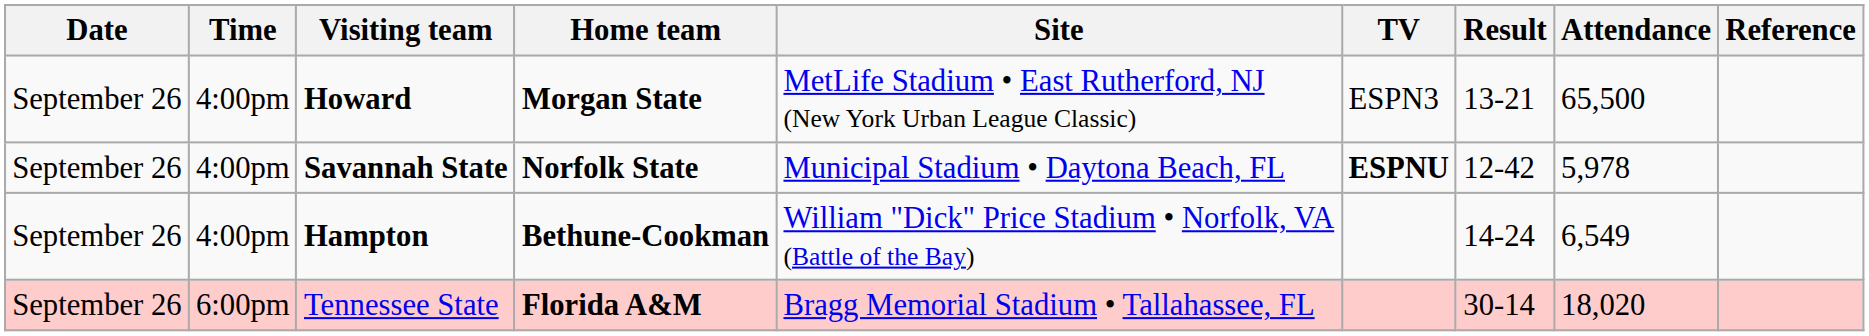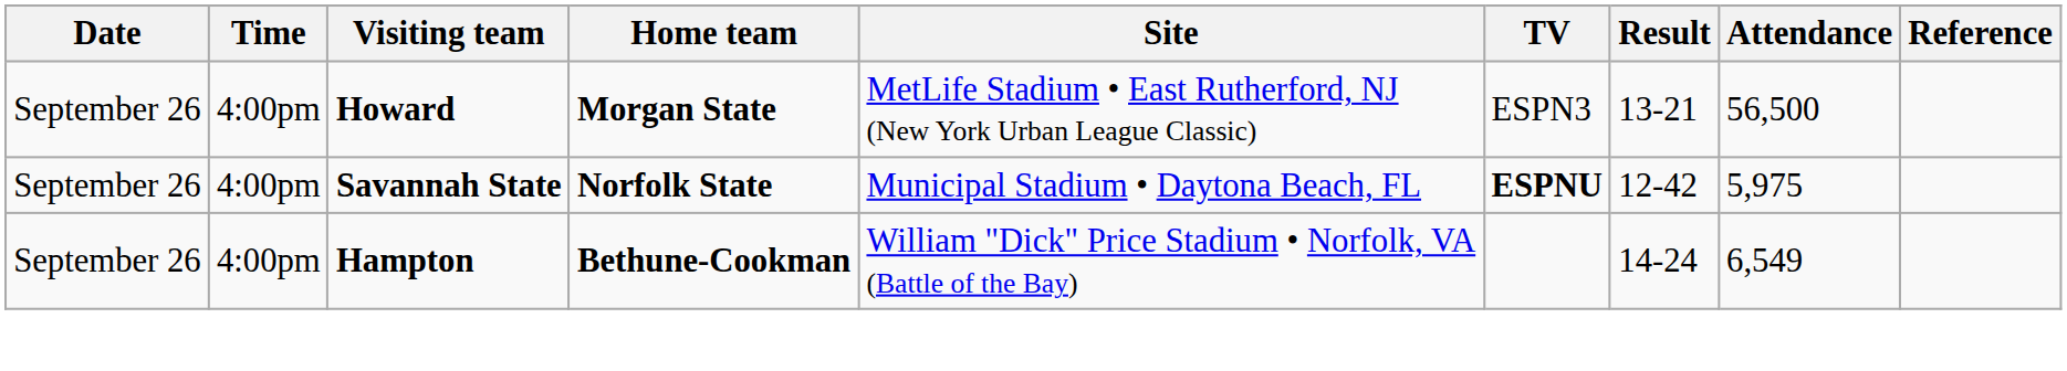Howard | Attendance: 65,500 -> 56,500
Savannah State | Attendance: 5,978 -> 5,975
- row: September 26 | 6:00pm | Tennessee State | Florida A&M | Bragg Memorial Stadium • Tallahassee, FL | 30-14 | 18,020
